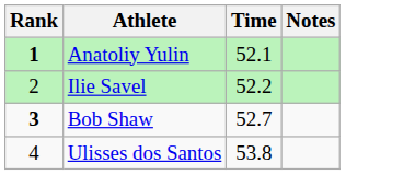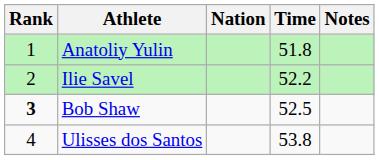+ column: Nation
Anatoliy Yulin | Rank: bold -> normal
Anatoliy Yulin | Time: 52.1 -> 51.8
Bob Shaw | Time: 52.7 -> 52.5
